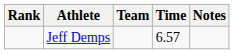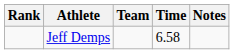Jeff Demps | Time: 6.57 -> 6.58
